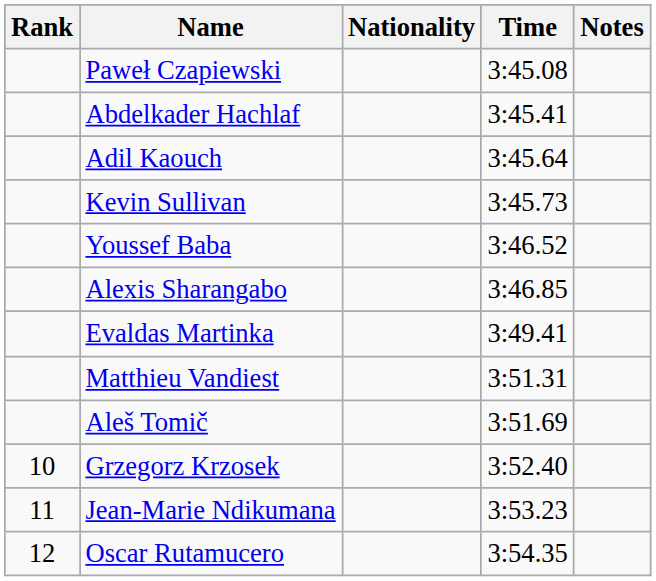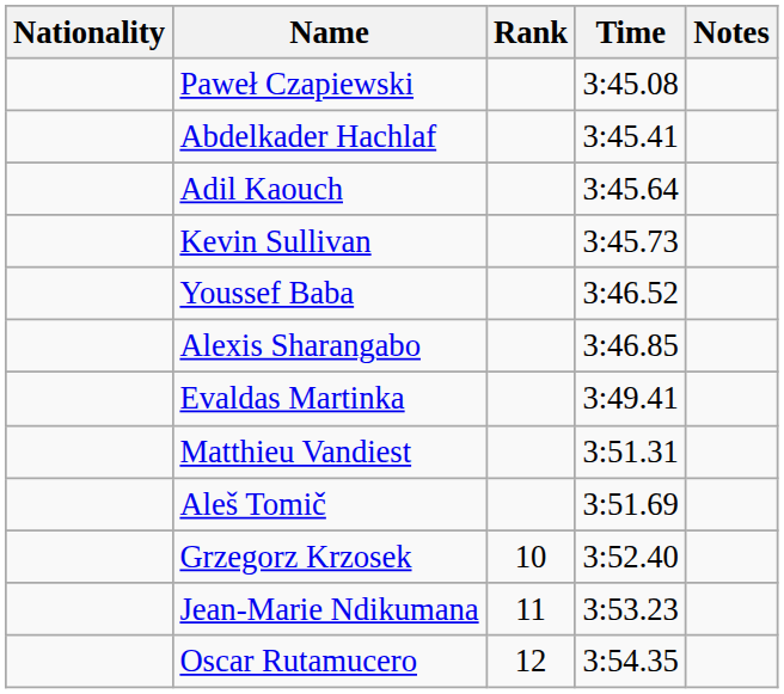columns swapped: Rank <-> Nationality
